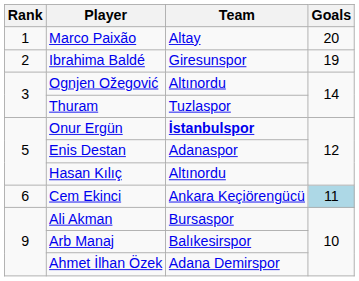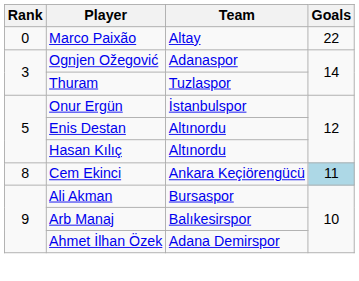Marco Paixão | Rank: 1 -> 0
Marco Paixão | Goals: 20 -> 22
- row: 2 | Ibrahima Baldé | Giresunspor | 19
Ognjen Ožegović | Team: Altınordu -> Adanaspor
Onur Ergün | Team: bold -> normal
Enis Destan | Team: Adanaspor -> Altınordu
Cem Ekinci | Rank: 6 -> 8
